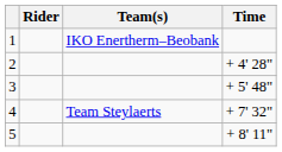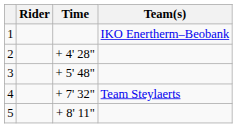columns swapped: Team(s) <-> Time
